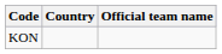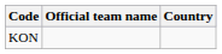columns swapped: Official team name <-> Country
